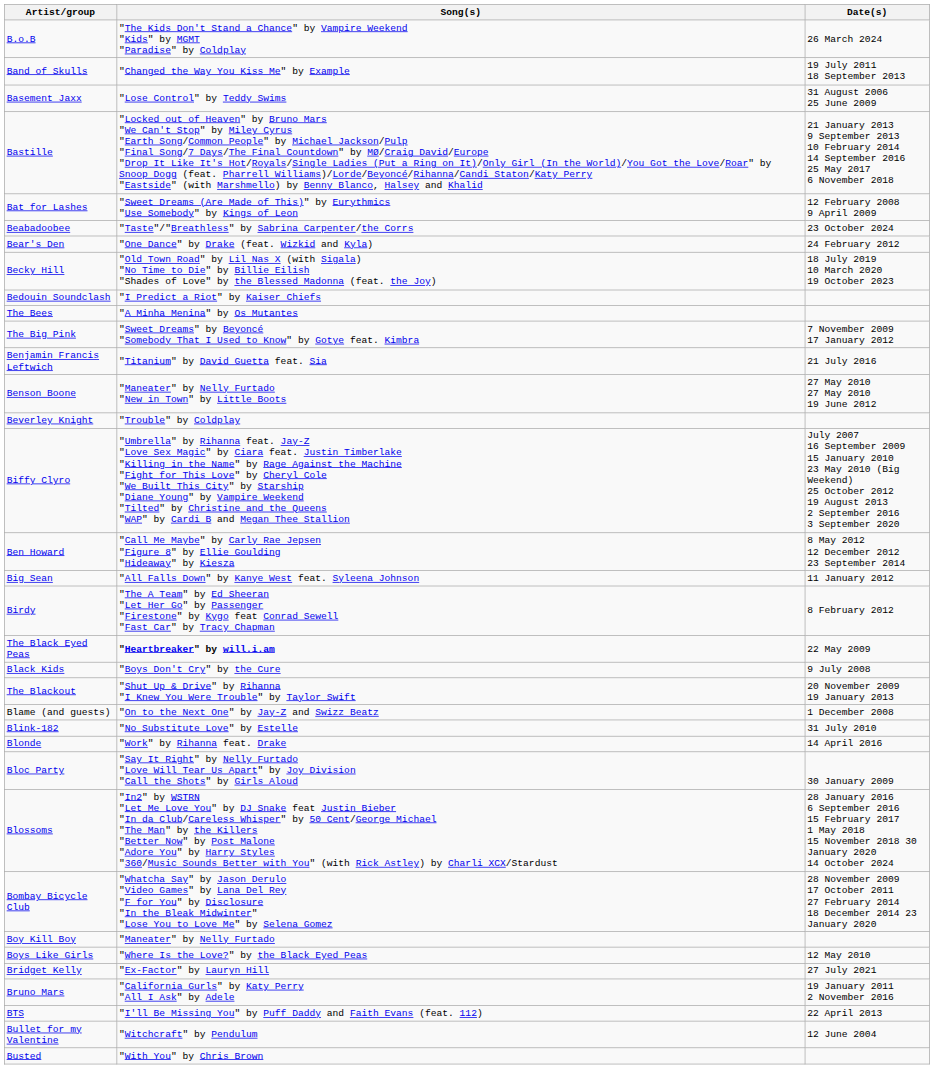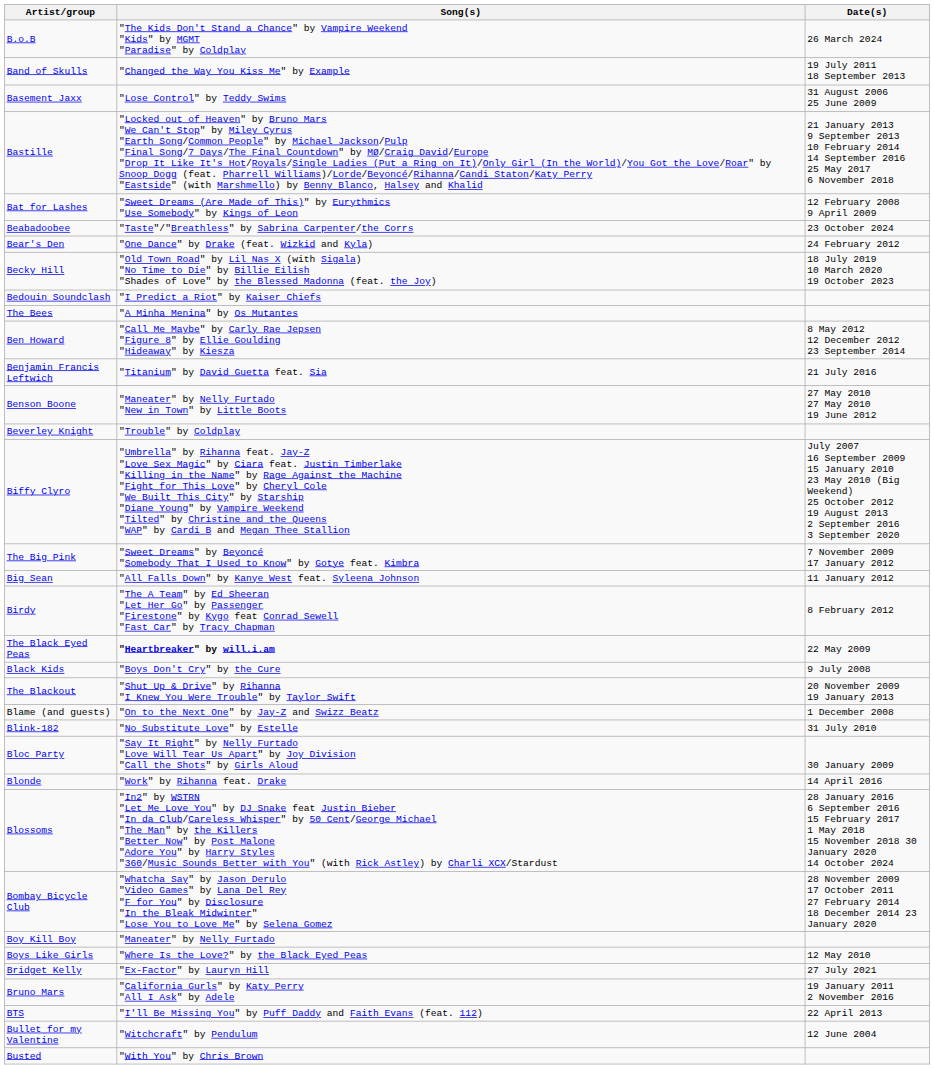rows swapped: Ben Howard <-> The Big Pink
rows swapped: Bloc Party <-> Blonde
